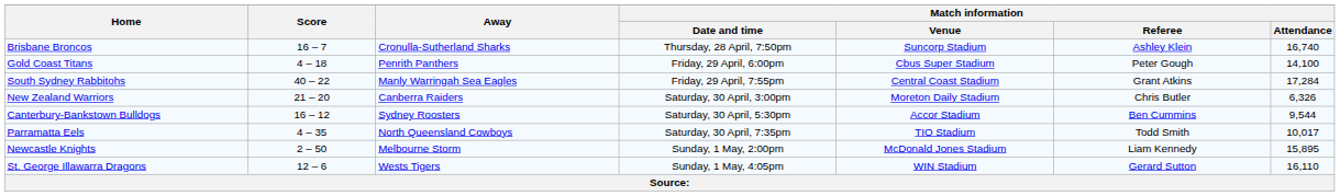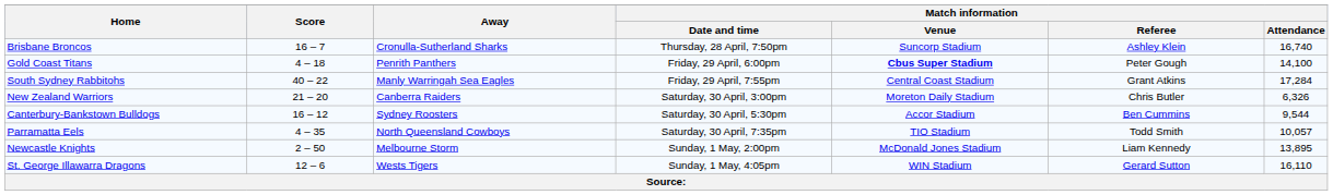Gold Coast Titans | Match information / Venue: normal -> bold
Parramatta Eels | Match information / Attendance: 10,017 -> 10,057
Newcastle Knights | Match information / Attendance: 15,895 -> 13,895
